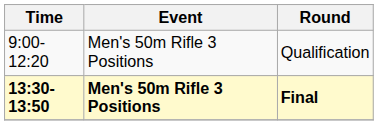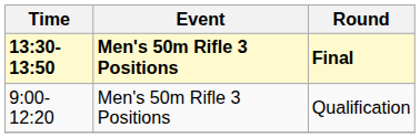rows swapped: Qualification <-> Final
